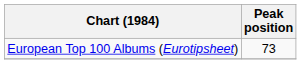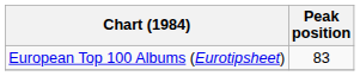European Top 100 Albums (Eurotipsheet) | Peak position: 73 -> 83
